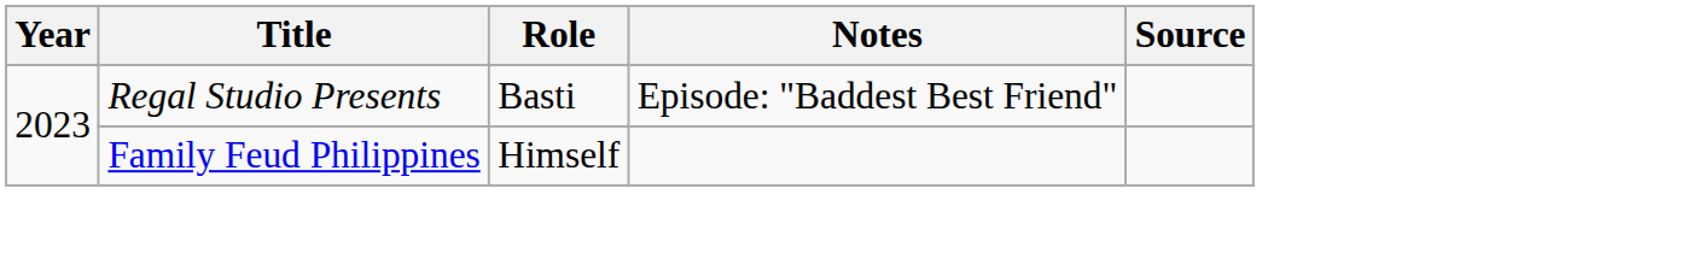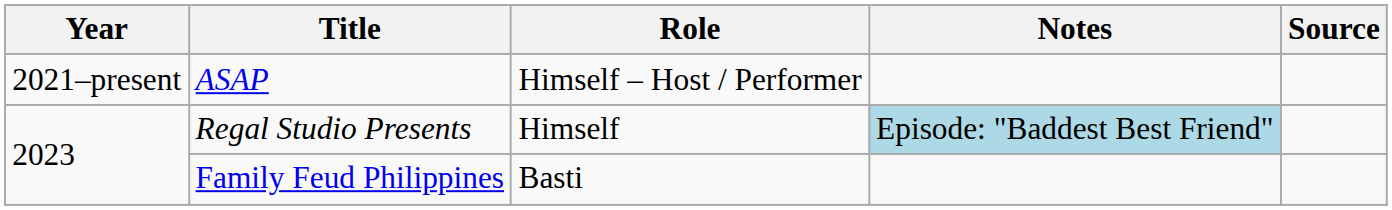+ row: 2021–present | ASAP | Himself – Host / Performer
Regal Studio Presents | Role: Basti -> Himself
Regal Studio Presents | Notes: no background -> lightblue background
Family Feud Philippines | Role: Himself -> Basti
